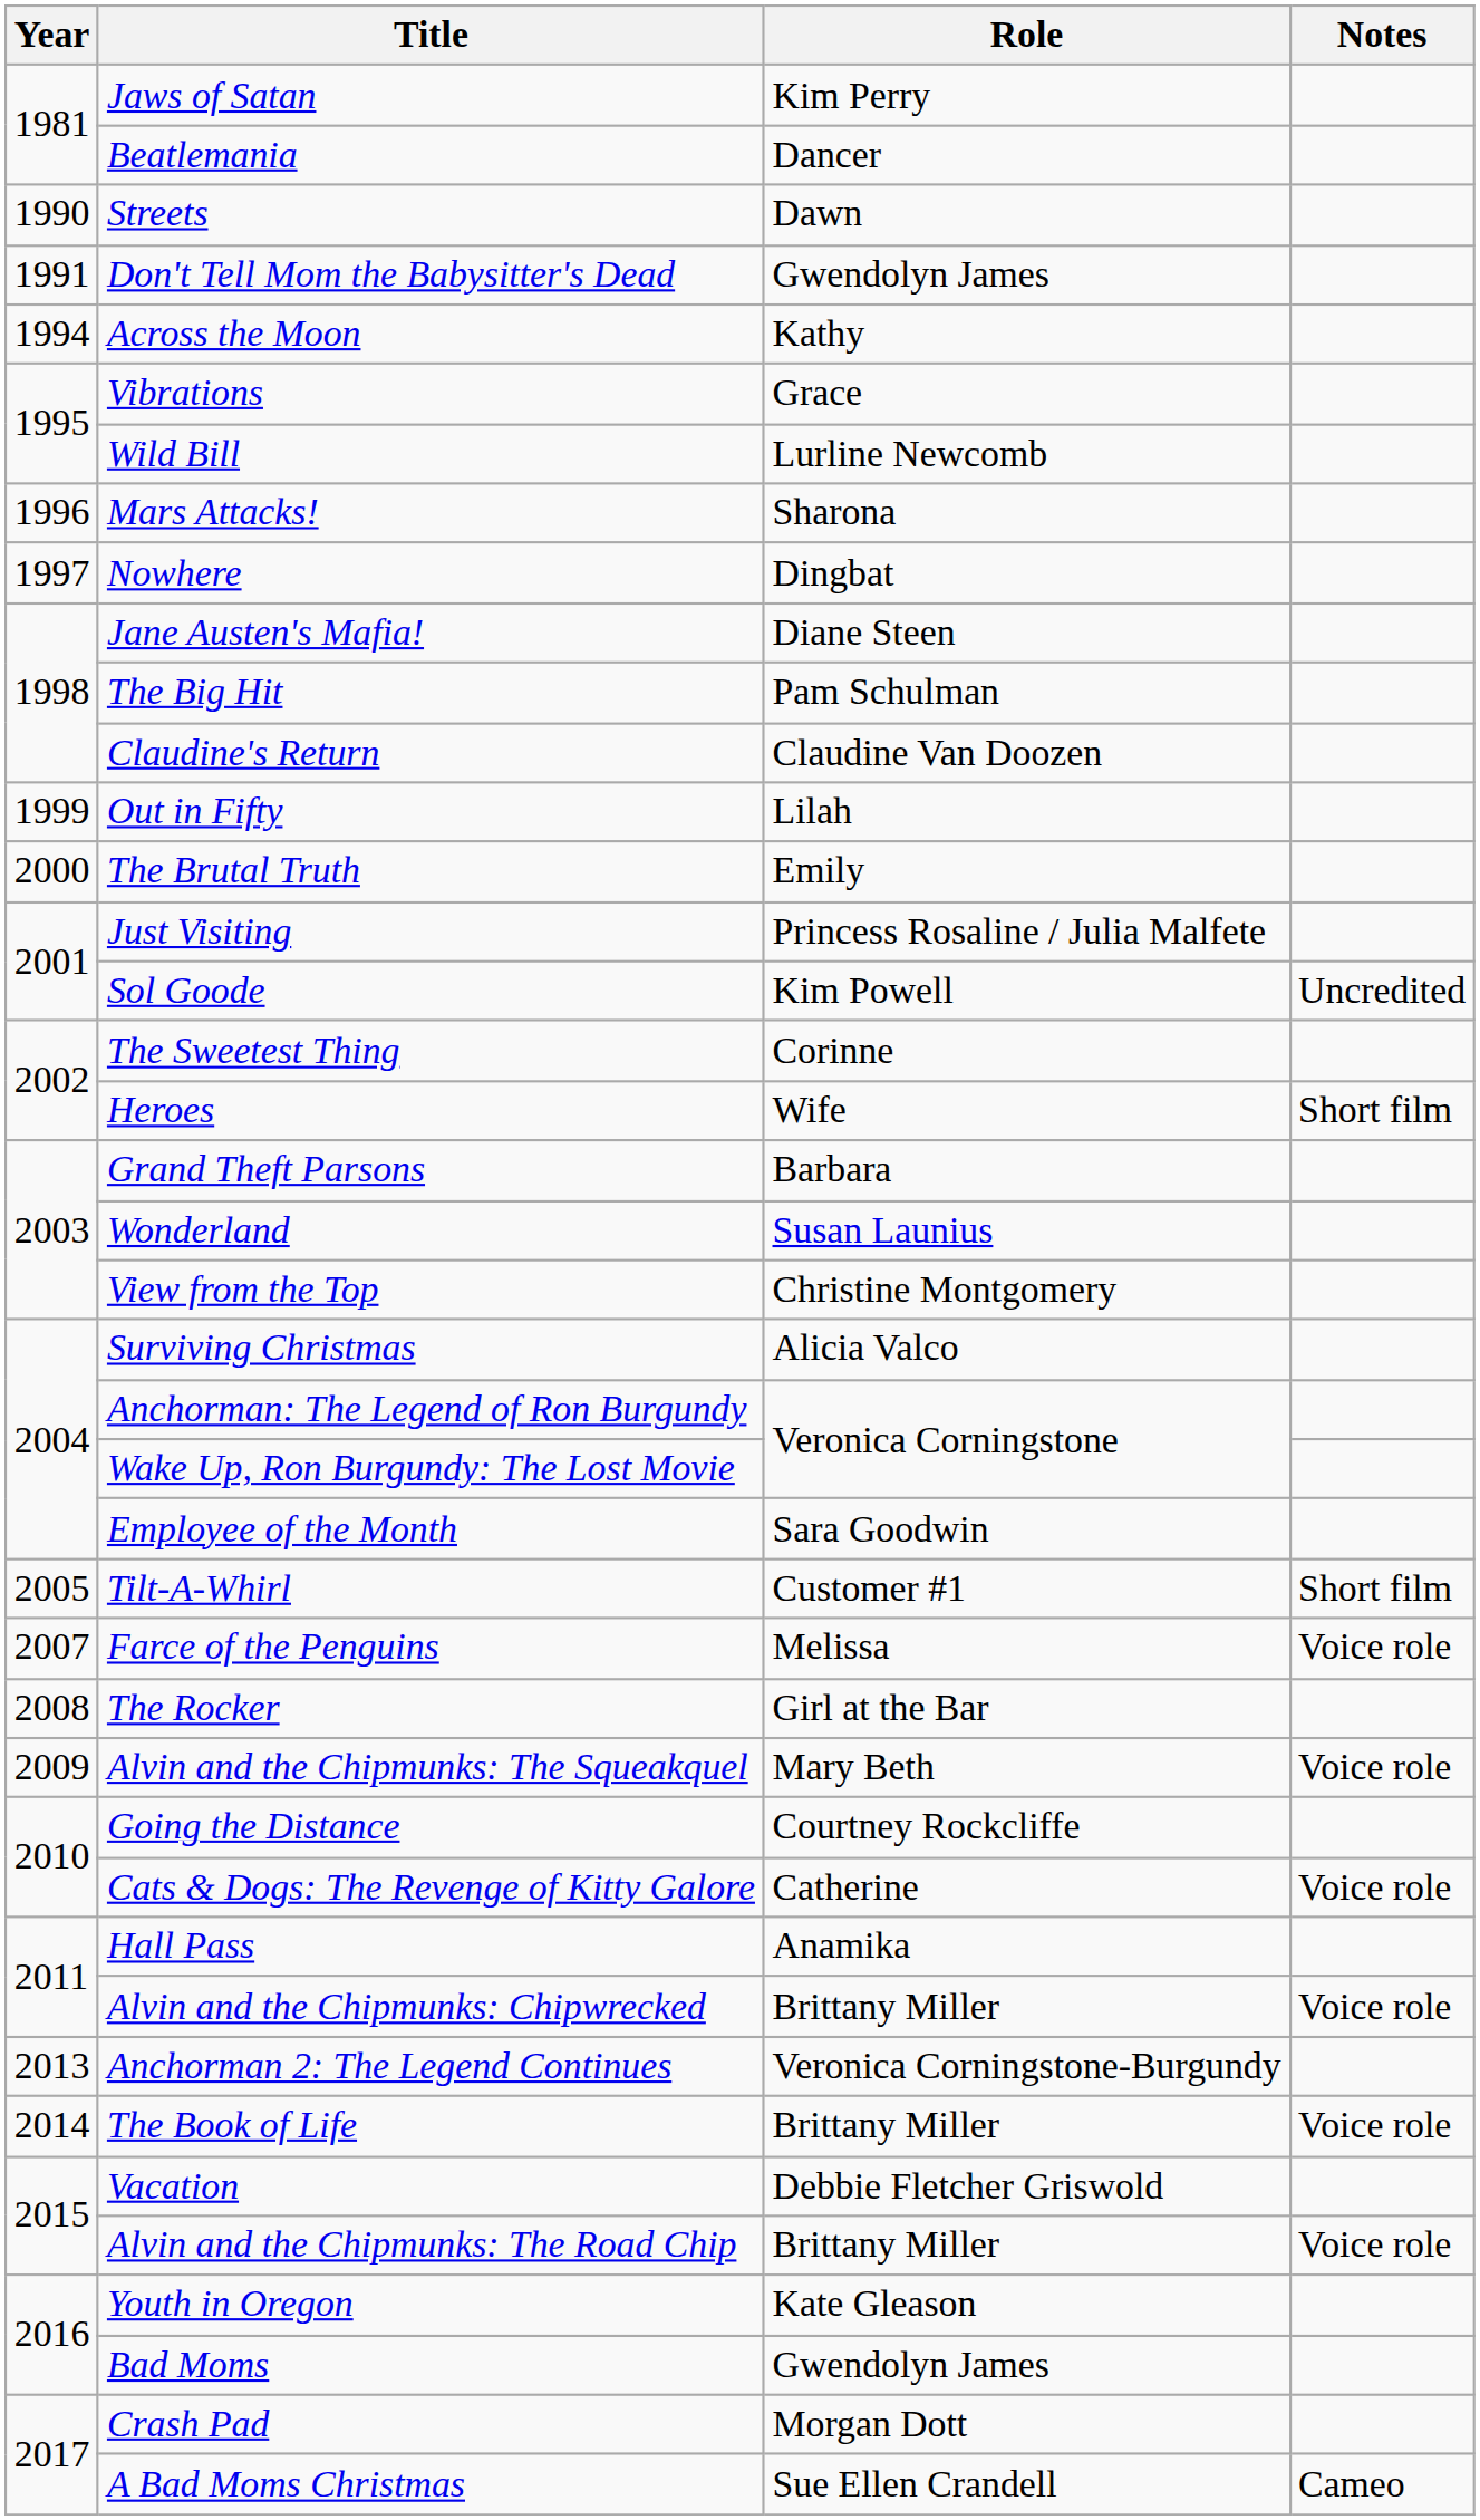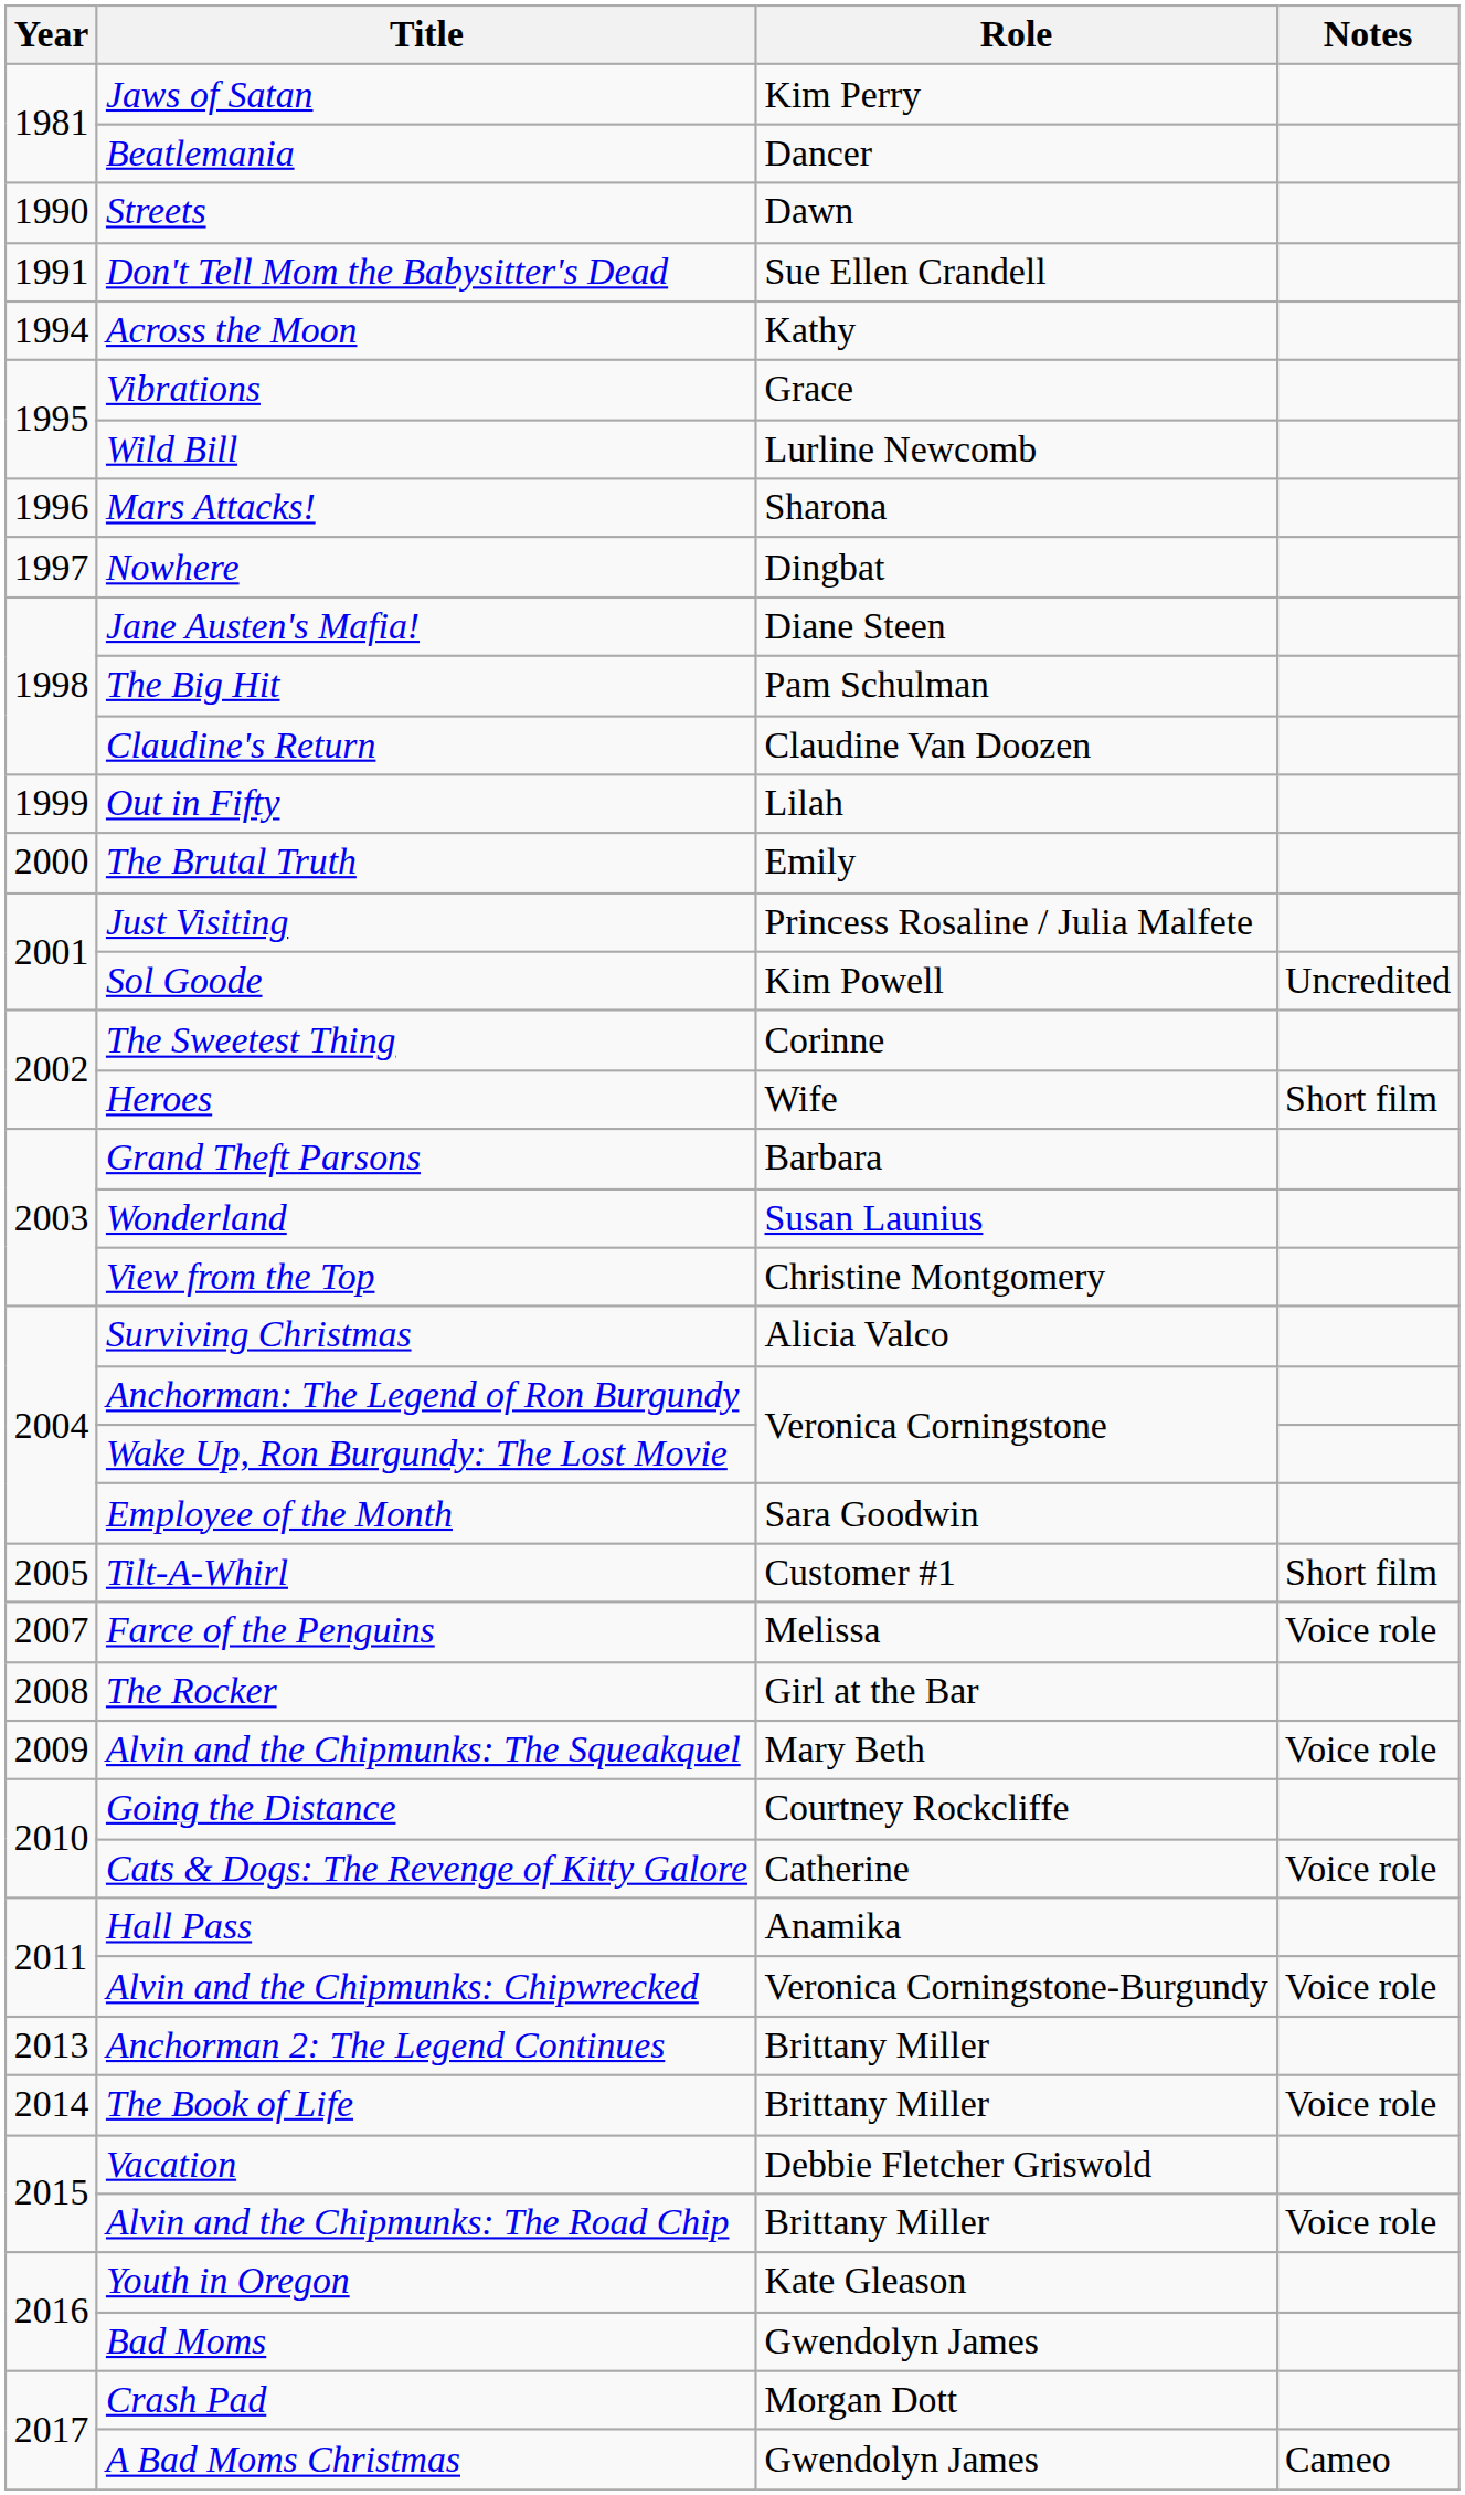Don't Tell Mom the Babysitter's Dead | Role: Gwendolyn James -> Sue Ellen Crandell
Alvin and the Chipmunks: Chipwrecked | Role: Brittany Miller -> Veronica Corningstone-Burgundy
Anchorman 2: The Legend Continues | Role: Veronica Corningstone-Burgundy -> Brittany Miller
A Bad Moms Christmas | Role: Sue Ellen Crandell -> Gwendolyn James
